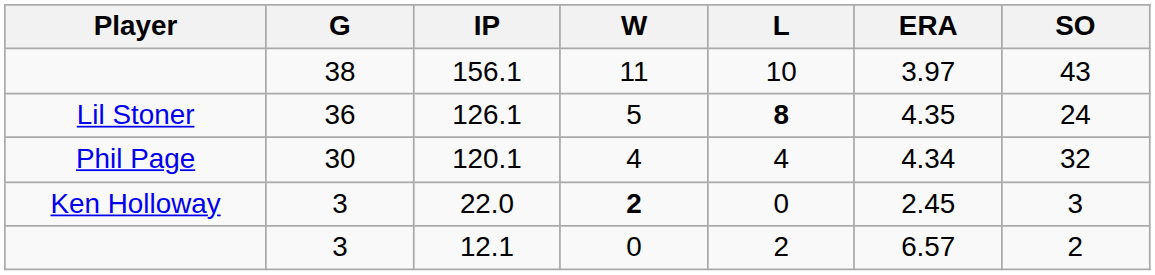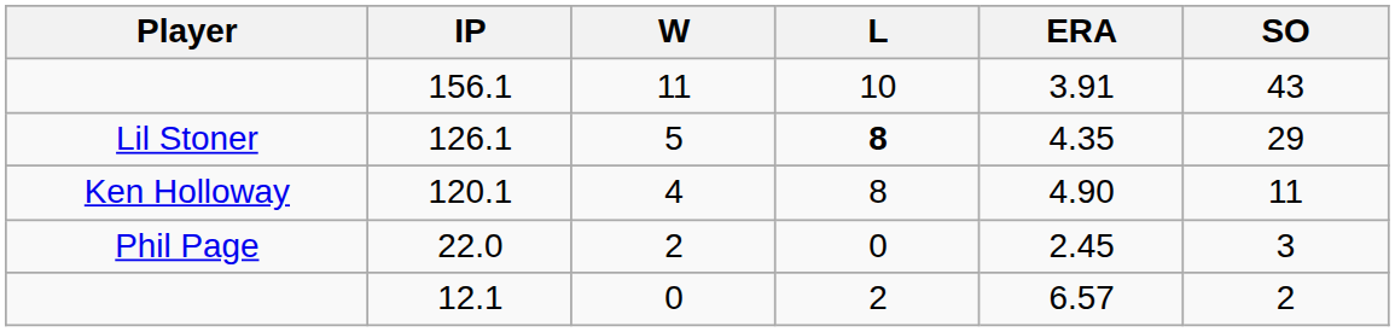- column: G | 38 | 36 | 30 | 3 | 3
156.1 | ERA: 3.97 -> 3.91
126.1 | SO: 24 -> 29
120.1 | Player: Phil Page -> Ken Holloway
120.1 | L: 4 -> 8
120.1 | ERA: 4.34 -> 4.90
120.1 | SO: 32 -> 11
22.0 | Player: Ken Holloway -> Phil Page
22.0 | W: bold -> normal
